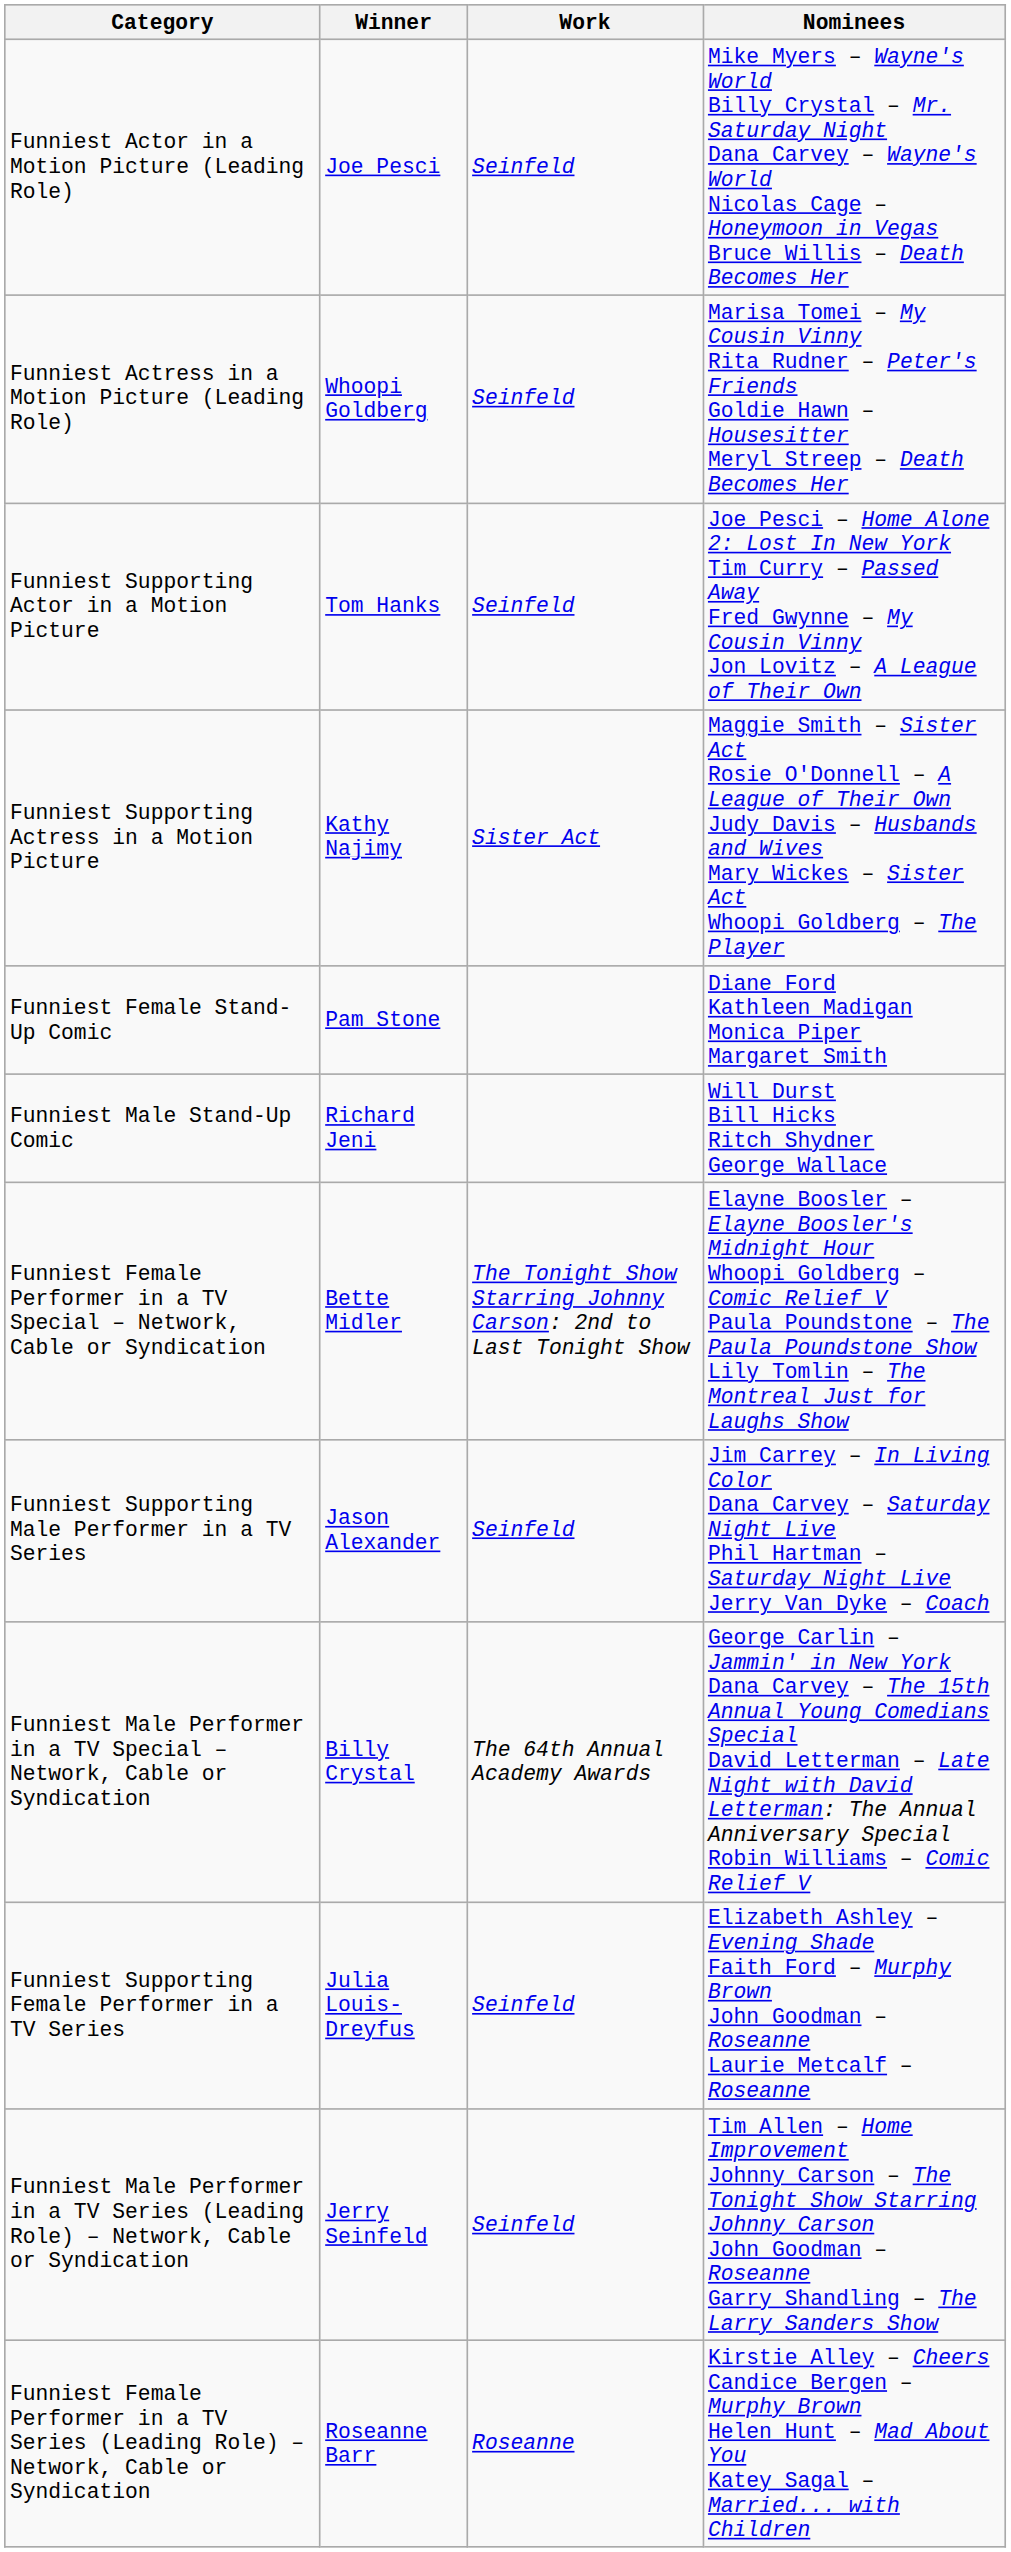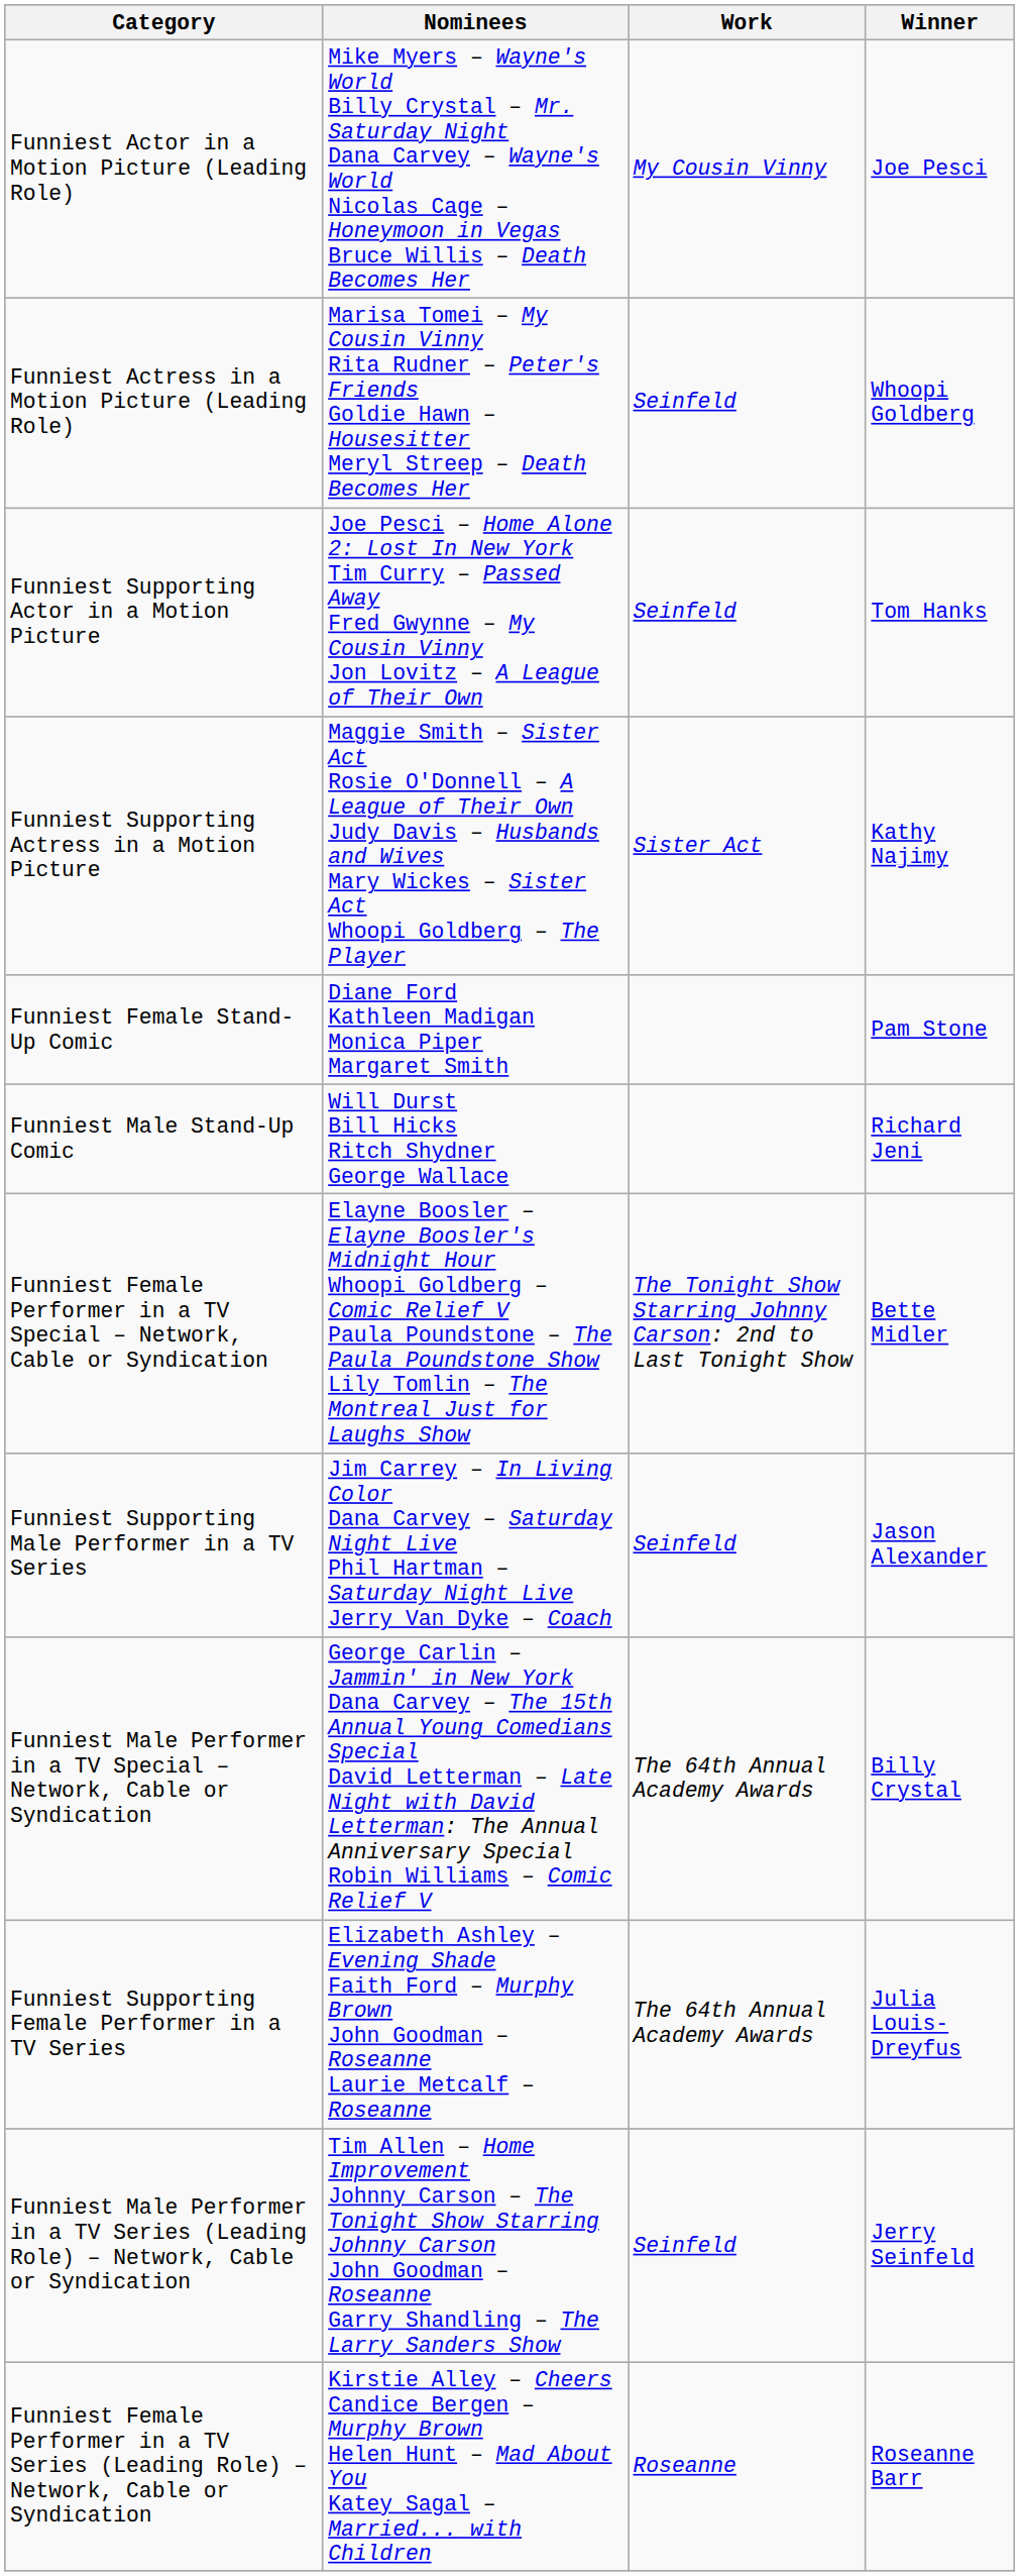columns swapped: Winner <-> Nominees
Funniest Actor in a Motion Picture (Leading Role) | Work: Seinfeld -> My Cousin Vinny
Funniest Supporting Female Performer in a TV Series | Work: Seinfeld -> The 64th Annual Academy Awards
